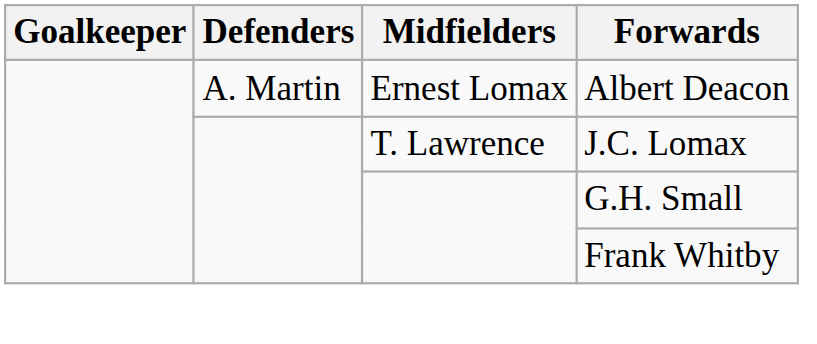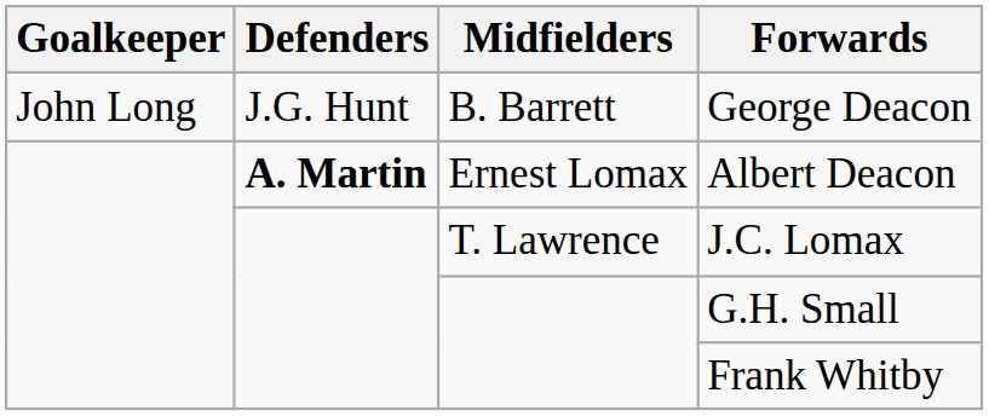+ row: John Long | J.G. Hunt | B. Barrett | George Deacon
Albert Deacon | Defenders: normal -> bold
